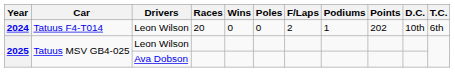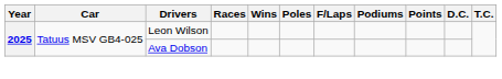- row: 2024 | Tatuus F4-T014 | Leon Wilson | 20 | 0 | 0 | 2 | 1 | 202 | 10th | 6th
